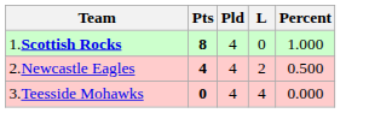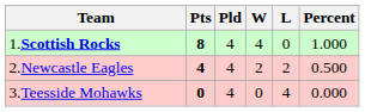+ column: W | 4 | 2 | 0
